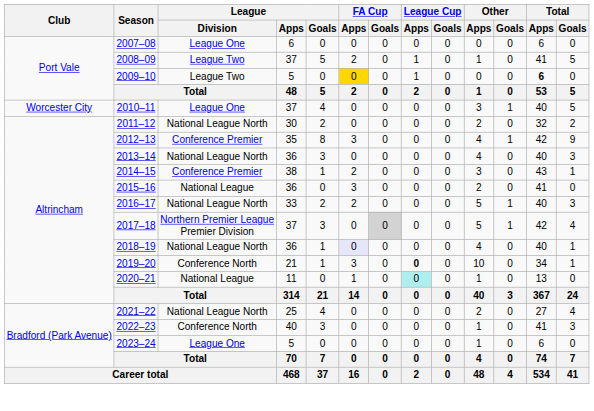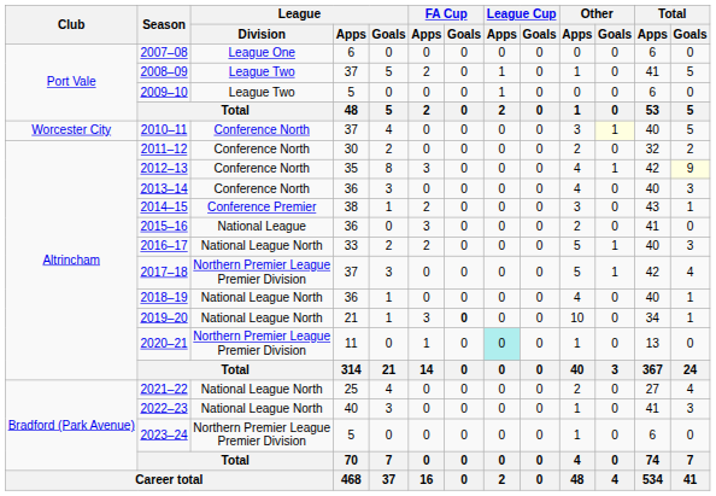2009–10 | FA Cup / Apps: gold background -> no background
2009–10 | Total / Apps: bold -> normal
2010–11 | League / Division: League One -> Conference North
2010–11 | Other / Goals: no background -> lightyellow background
2011–12 | League / Division: National League North -> Conference North
2012–13 | League / Division: Conference Premier -> Conference North
2012–13 | Total / Goals: no background -> lightyellow background
2013–14 | League / Division: National League North -> Conference North
2017–18 | FA Cup / Goals: lightgrey background -> no background
2018–19 | FA Cup / Apps: lavender background -> no background
2019–20 | League / Division: Conference North -> National League North
2019–20 | FA Cup / Goals: normal -> bold
2019–20 | League Cup / Apps: bold -> normal
2020–21 | League / Division: National League -> Northern Premier League Premier Division
2022–23 | League / Division: Conference North -> National League North
2023–24 | League / Division: League One -> Northern Premier League Premier Division
